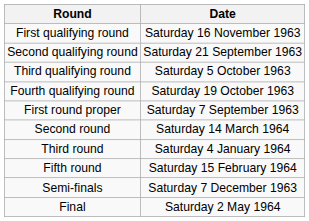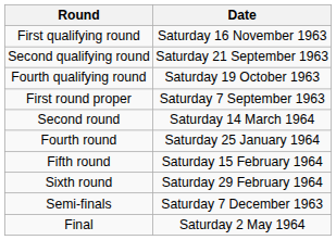- row: Third qualifying round | Saturday 5 October 1963
- row: Third round | Saturday 4 January 1964
+ row: Fourth round | Saturday 25 January 1964
+ row: Sixth round | Saturday 29 February 1964
